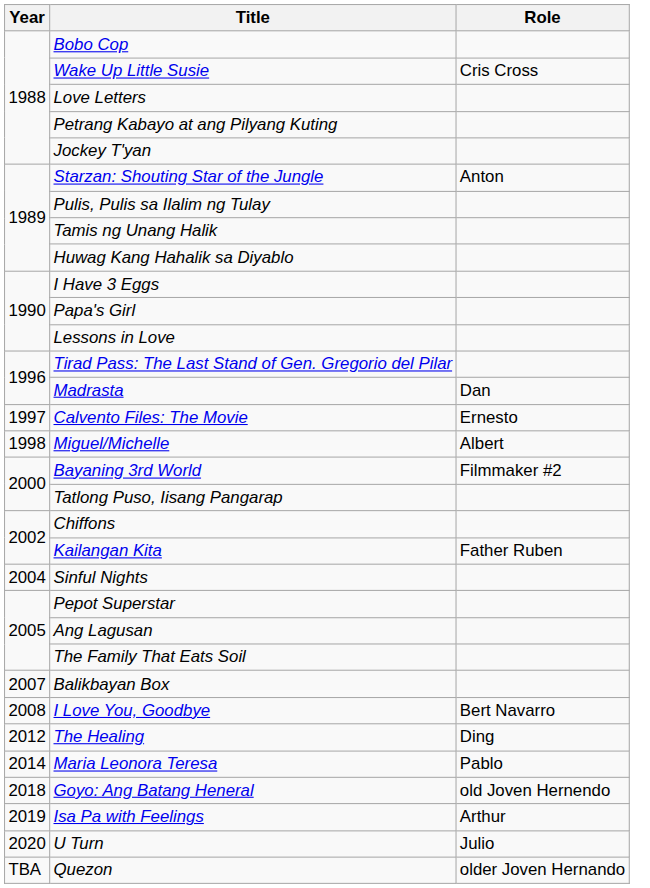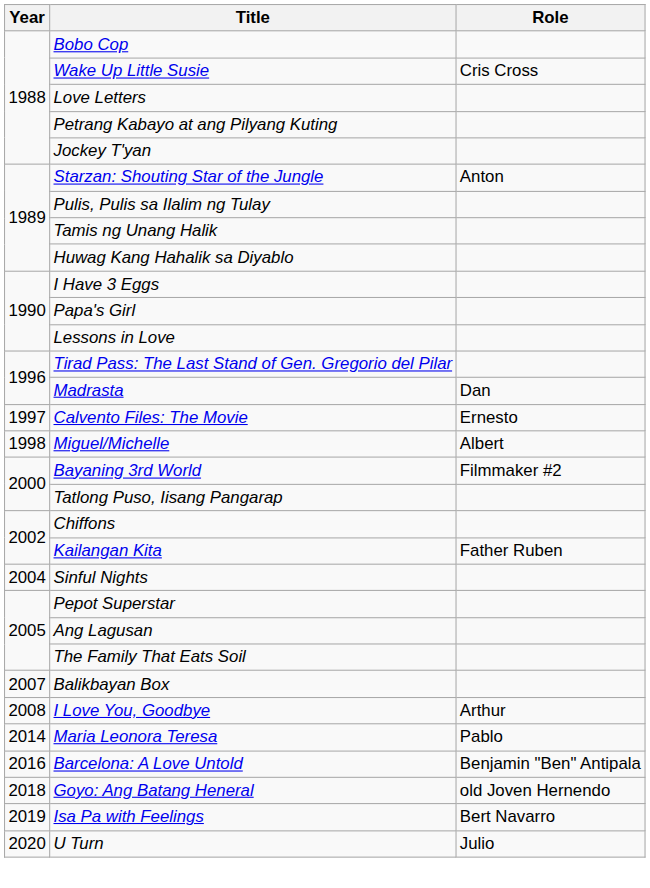I Love You, Goodbye | Role: Bert Navarro -> Arthur
- row: 2012 | The Healing | Ding
+ row: 2016 | Barcelona: A Love Untold | Benjamin "Ben" Antipala
Isa Pa with Feelings | Role: Arthur -> Bert Navarro
- row: TBA | Quezon | older Joven Hernando
